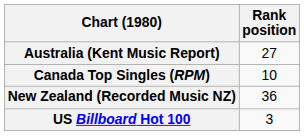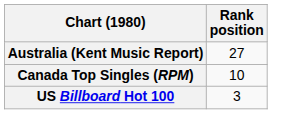- row: New Zealand (Recorded Music NZ) | 36
